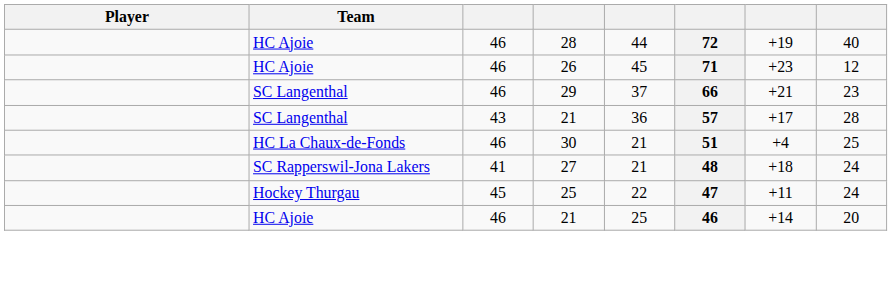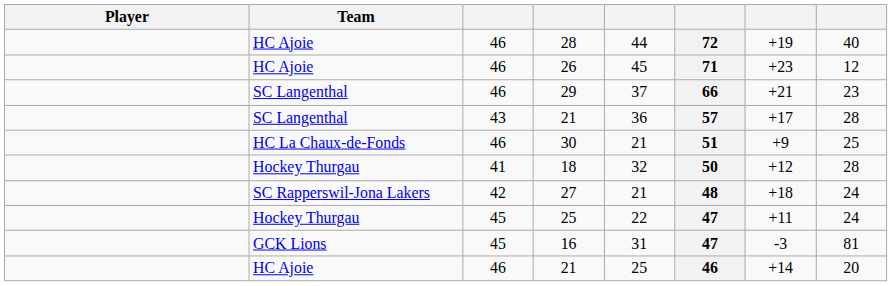30 | column 7: +4 -> +9
+ row: Hockey Thurgau | 41 | 18 | 32 | 50 | +12 | 28
27 | column 3: 41 -> 42
+ row: GCK Lions | 45 | 16 | 31 | 47 | -3 | 81
